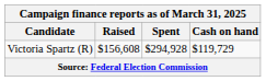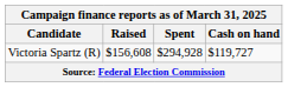Victoria Spartz (R) | Cash on hand: $119,729 -> $119,727
